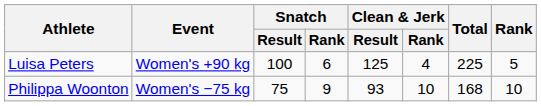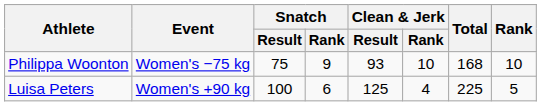rows swapped: Philippa Woonton <-> Luisa Peters
